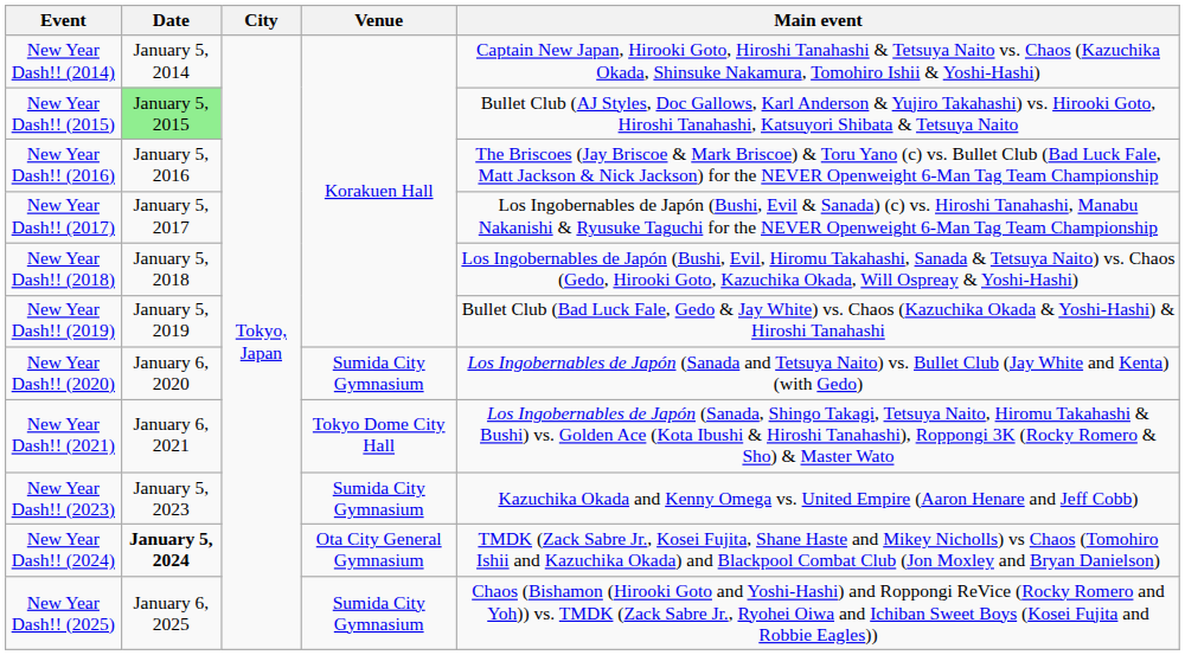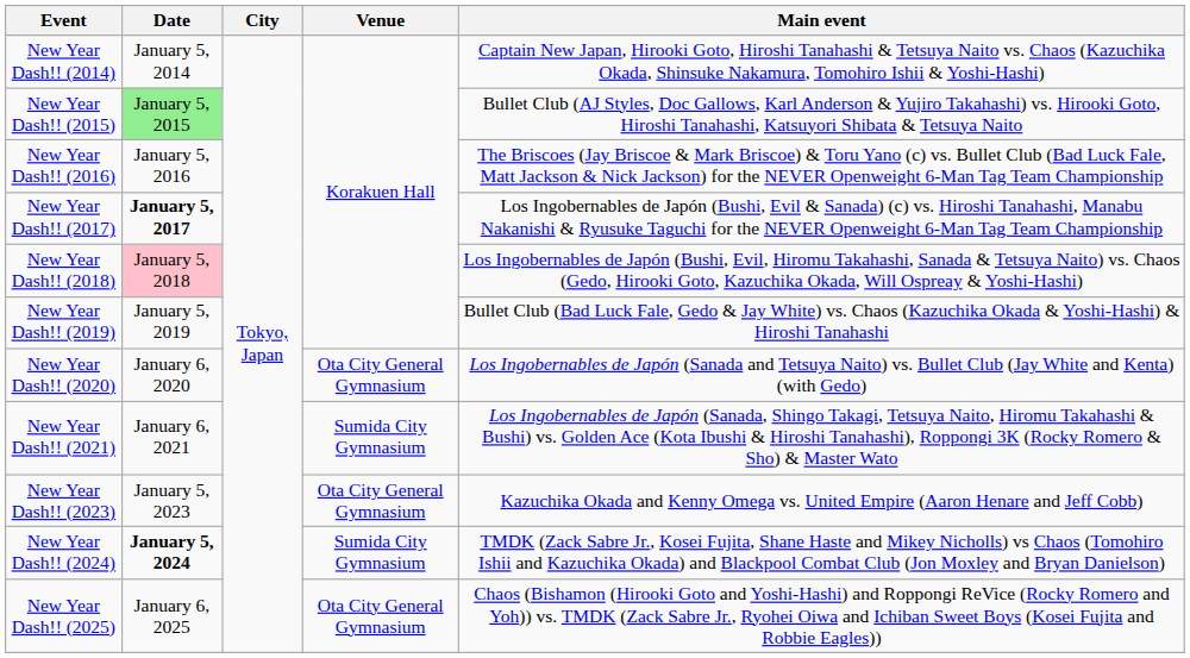New Year Dash!! (2017) | Date: normal -> bold
New Year Dash!! (2018) | Date: no background -> pink background
New Year Dash!! (2020) | Venue: Sumida City Gymnasium -> Ota City General Gymnasium
New Year Dash!! (2021) | Venue: Tokyo Dome City Hall -> Sumida City Gymnasium
New Year Dash!! (2023) | Venue: Sumida City Gymnasium -> Ota City General Gymnasium
New Year Dash!! (2024) | Venue: Ota City General Gymnasium -> Sumida City Gymnasium
New Year Dash!! (2025) | Venue: Sumida City Gymnasium -> Ota City General Gymnasium
